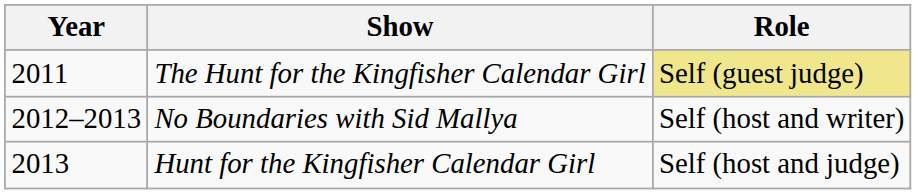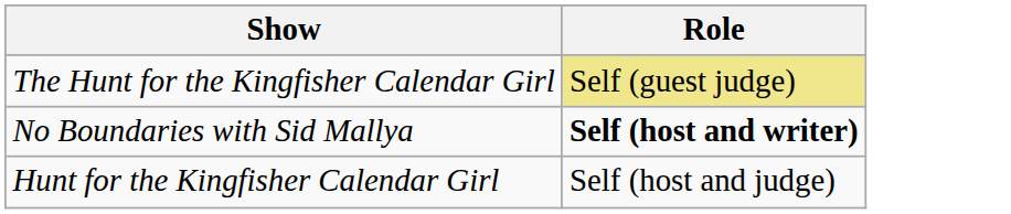- column: Year | 2011 | 2012–2013 | 2013
No Boundaries with Sid Mallya | Role: normal -> bold
